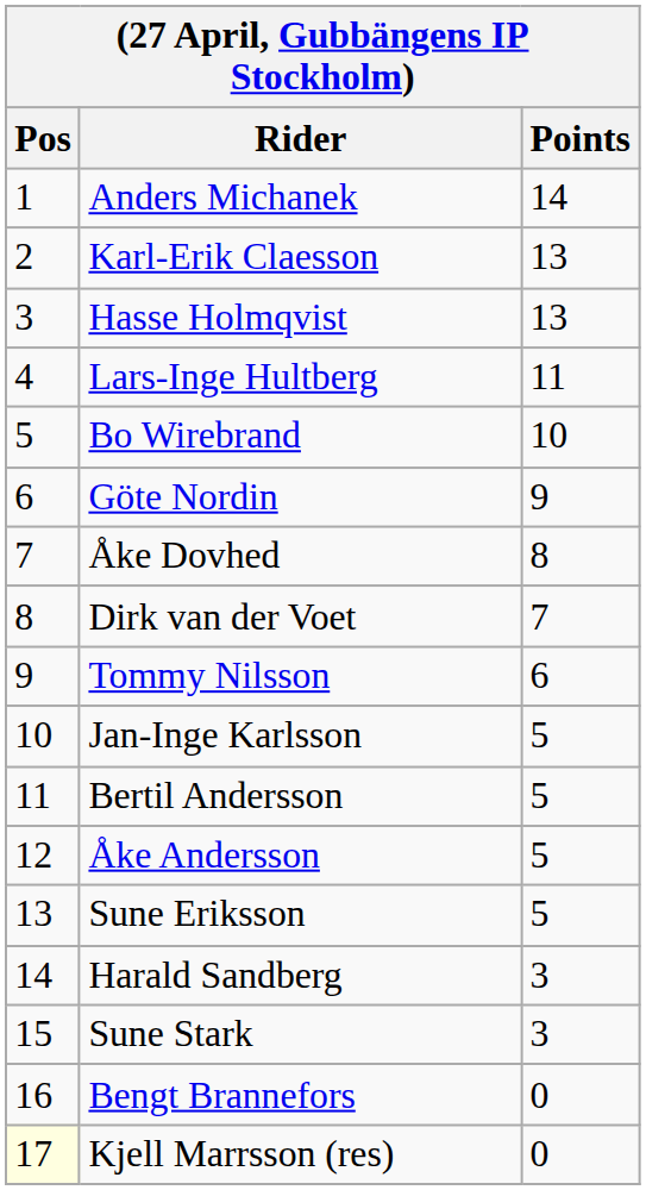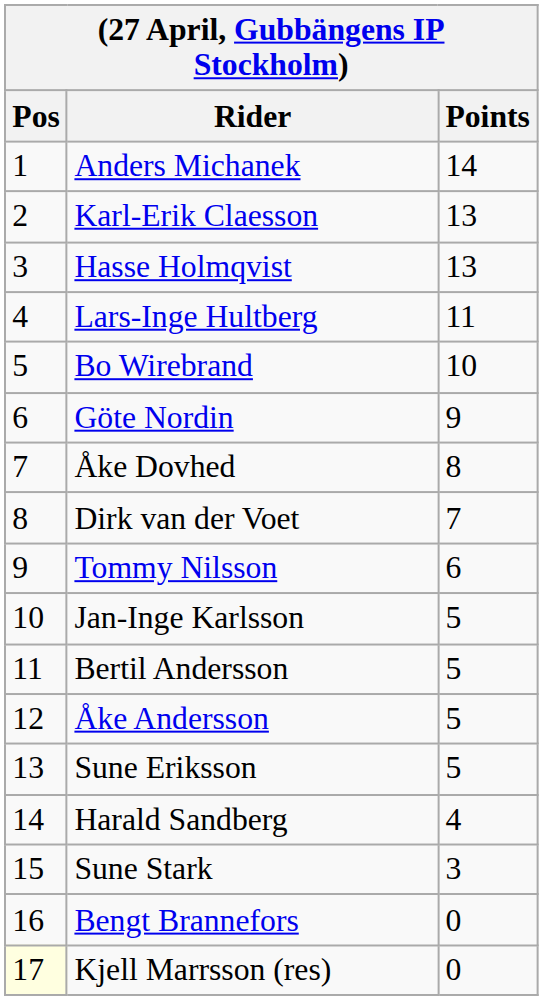Harald Sandberg | Points: 3 -> 4
